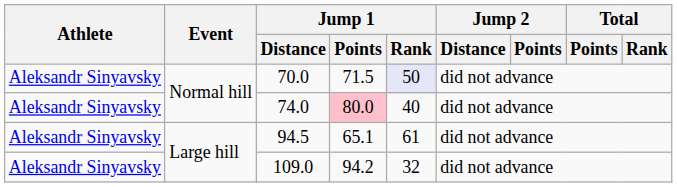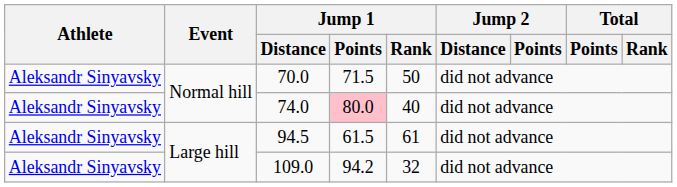70.0 | Jump 1 / Rank: lavender background -> no background
94.5 | Jump 1 / Points: 65.1 -> 61.5
